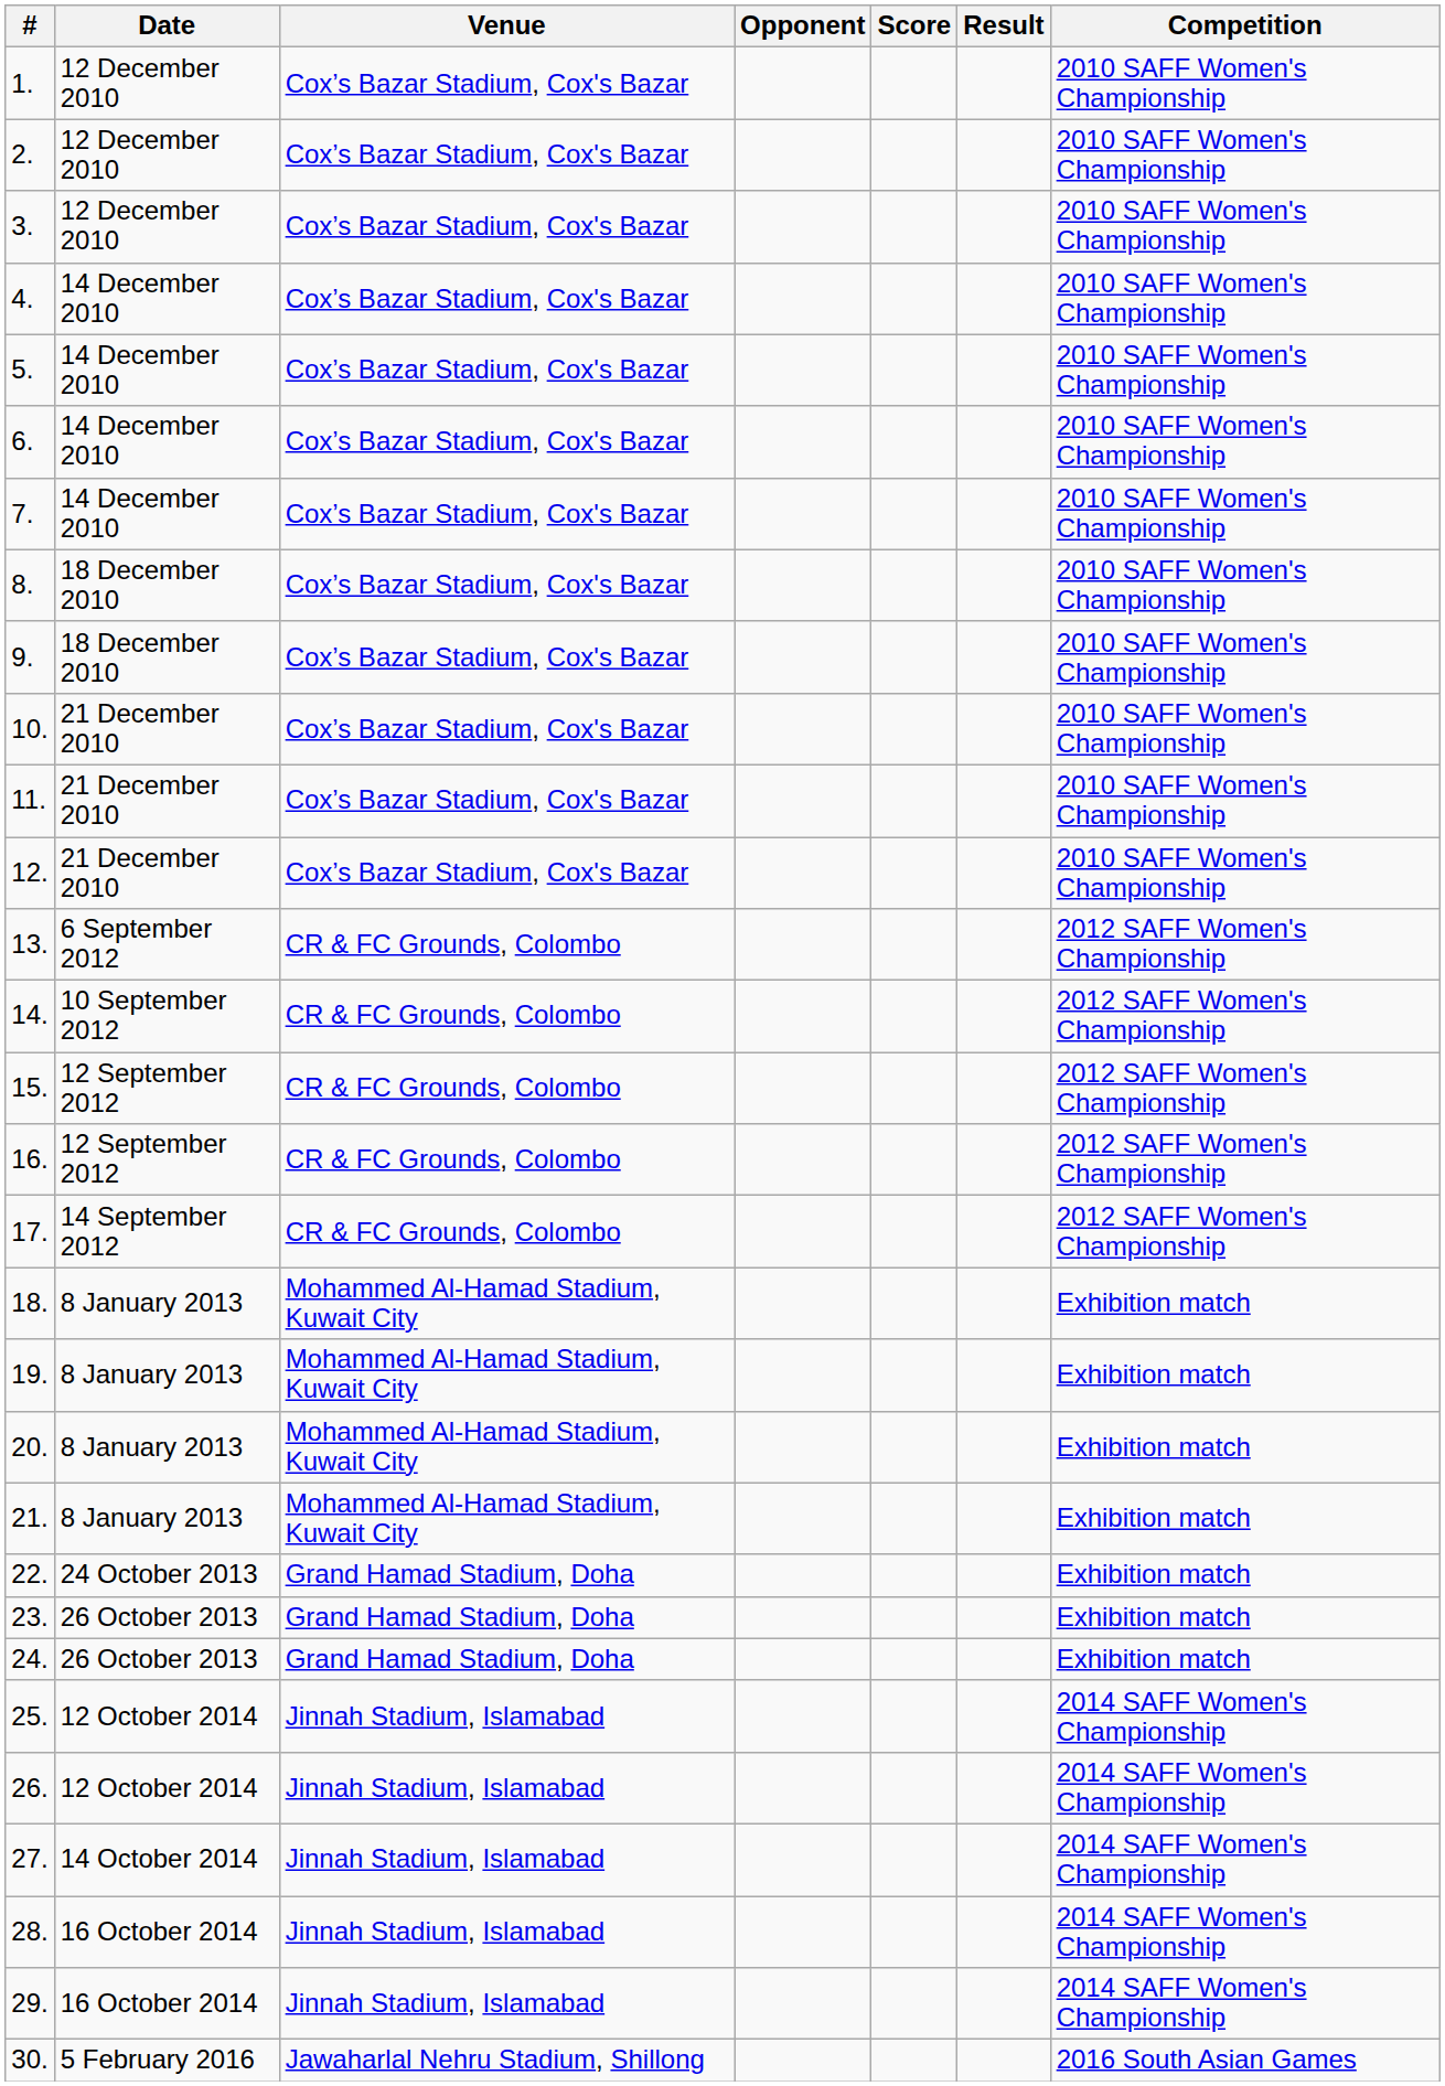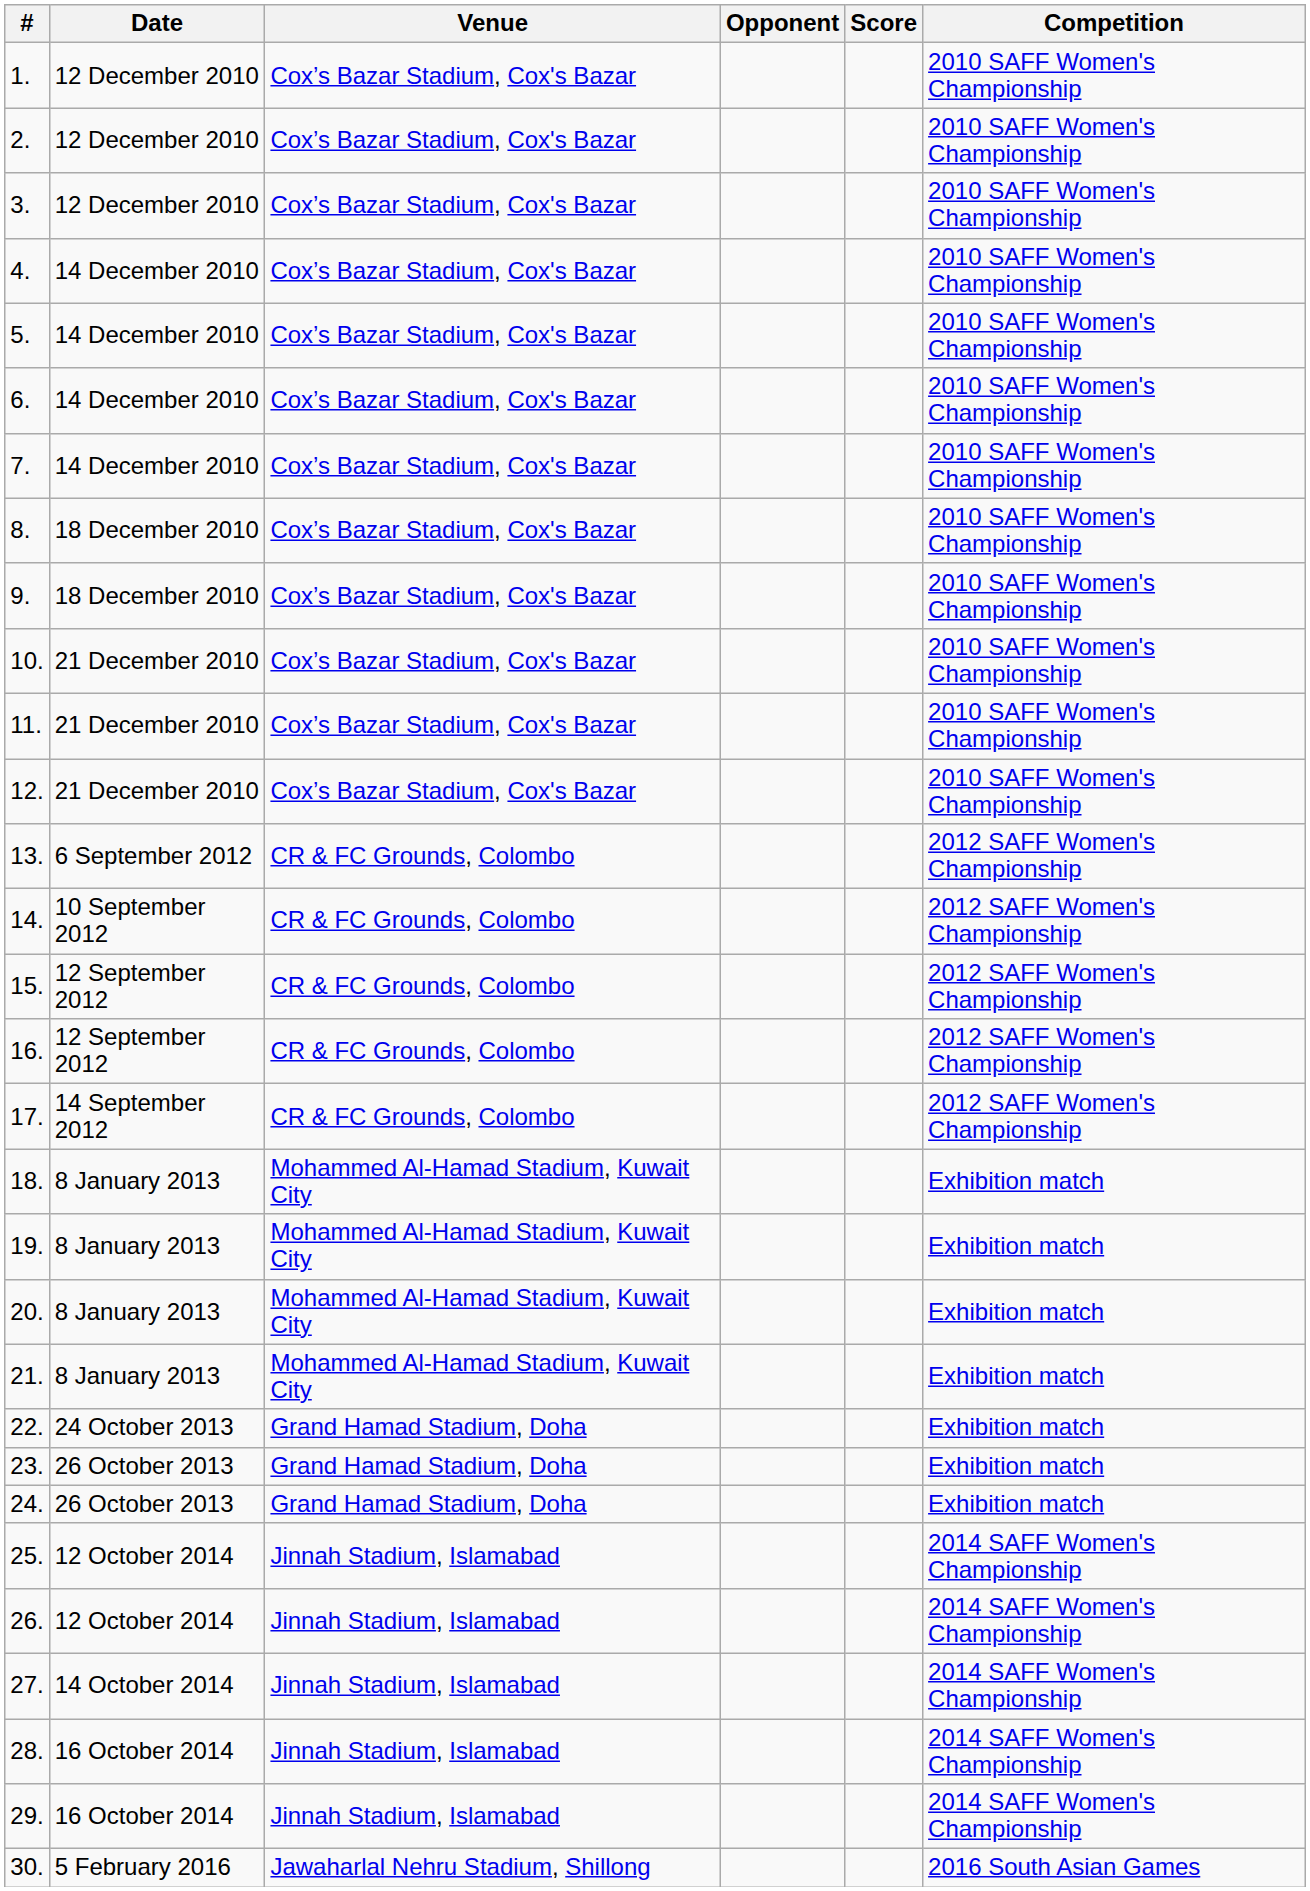- column: Result
